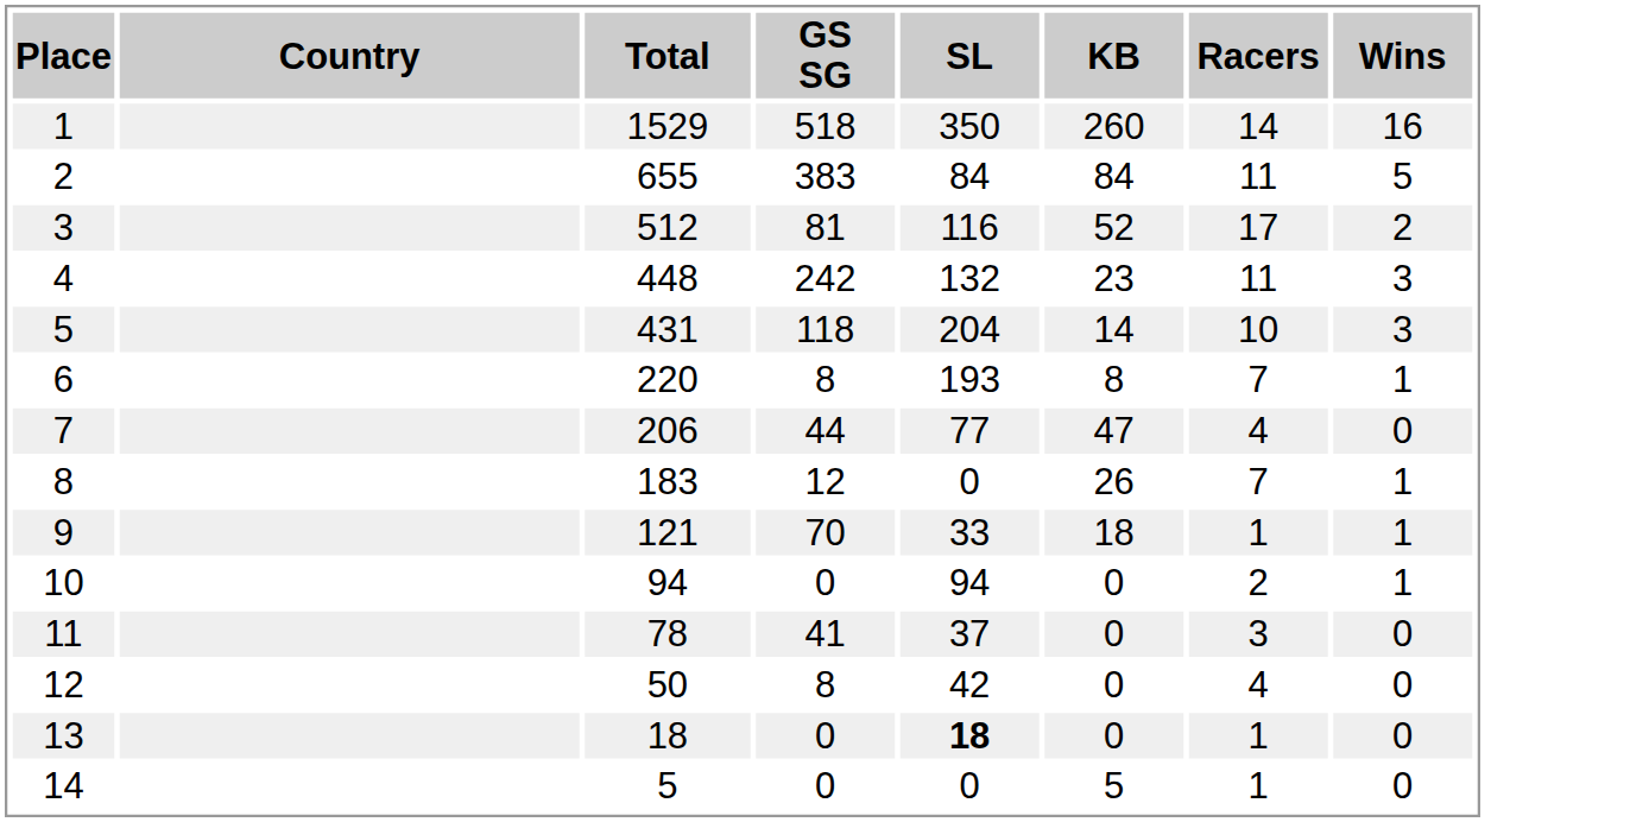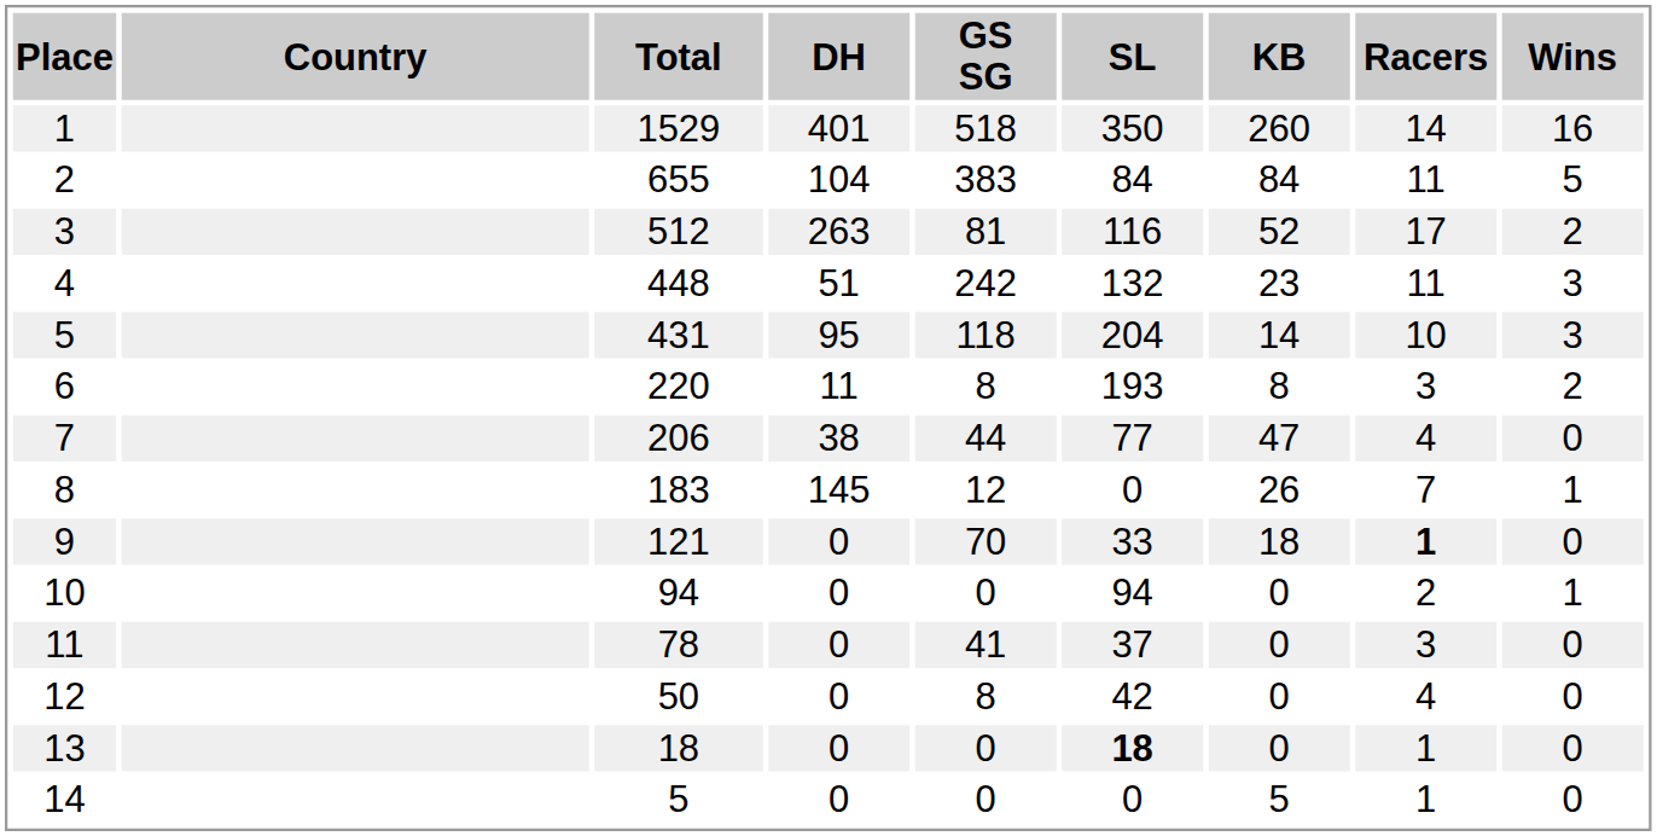+ column: DH | 401 | 104 | 263 | 51 | 95 | 11 | 38 | 145 | 0 | 0 | 0 | 0 | 0 | 0
6 | Racers: 7 -> 3
6 | Wins: 1 -> 2
9 | Racers: normal -> bold
9 | Wins: 1 -> 0
